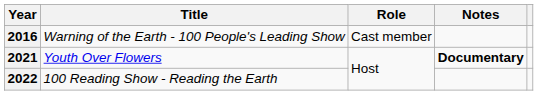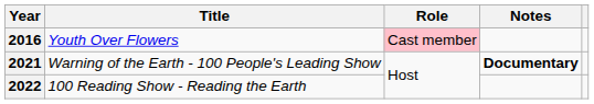2016 | Title: Warning of the Earth - 100 People's Leading Show -> Youth Over Flowers
2016 | Role: no background -> pink background
2021 | Title: Youth Over Flowers -> Warning of the Earth - 100 People's Leading Show
